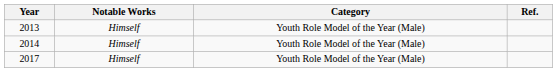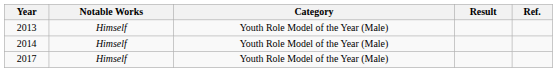+ column: Result
